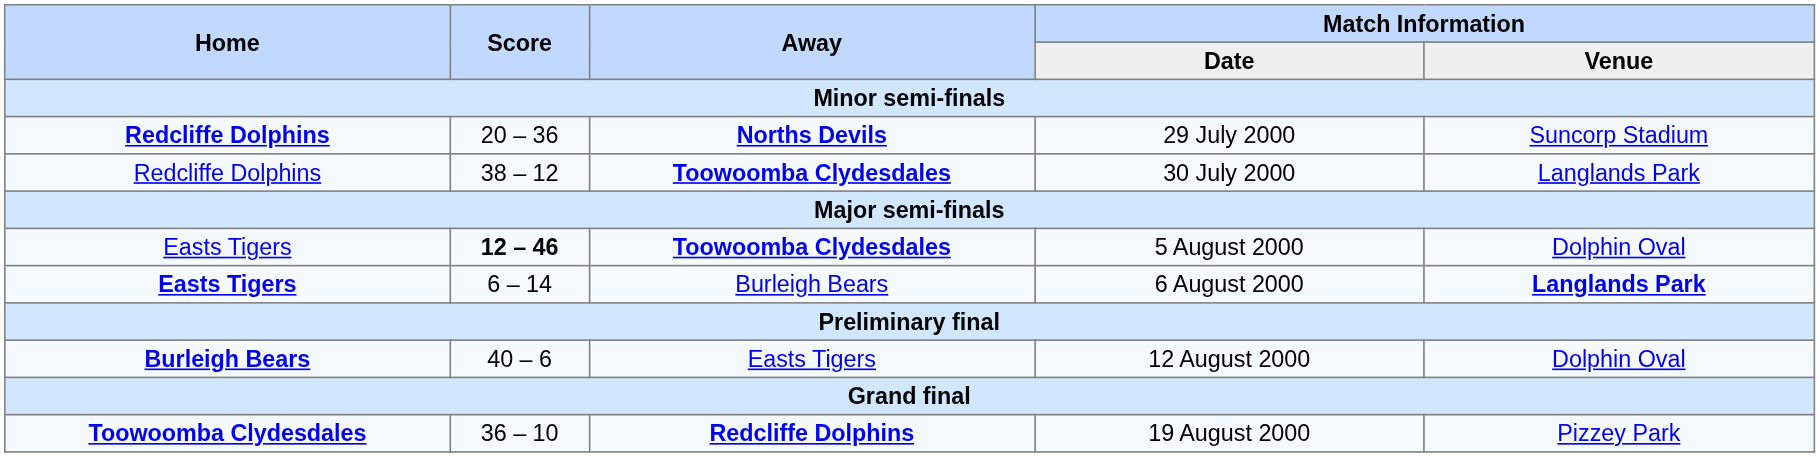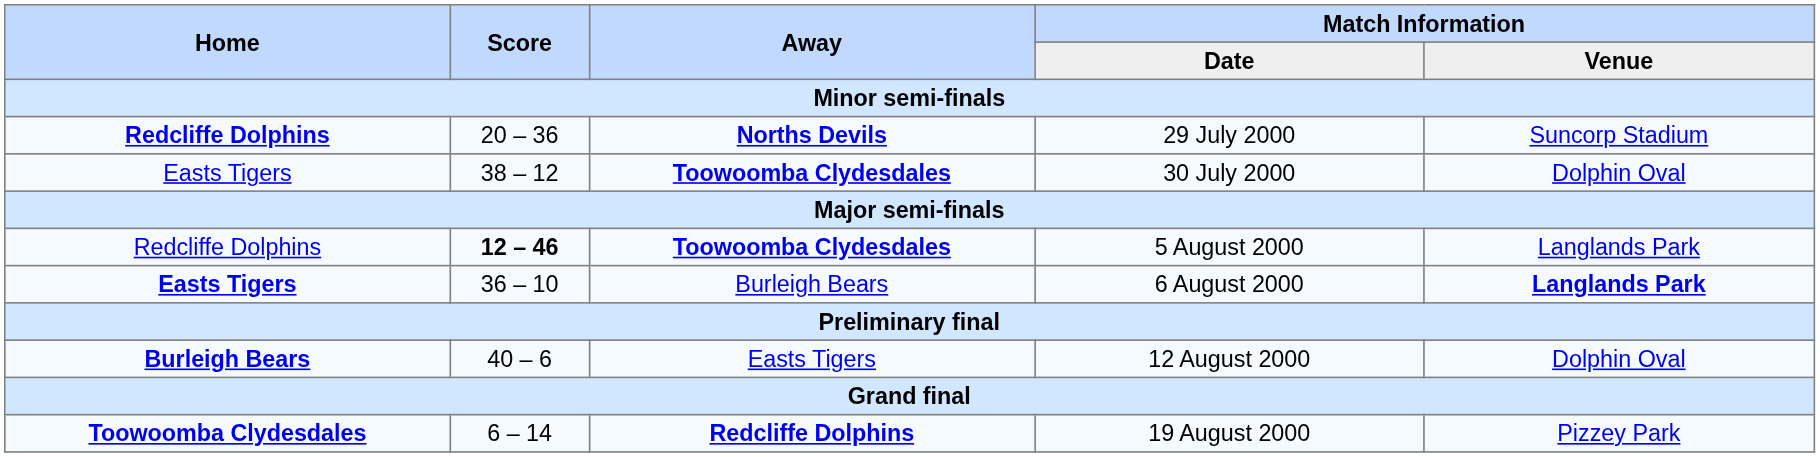30 July 2000 | Home: Redcliffe Dolphins -> Easts Tigers
30 July 2000 | Match Information / Venue: Langlands Park -> Dolphin Oval
5 August 2000 | Home: Easts Tigers -> Redcliffe Dolphins
5 August 2000 | Match Information / Venue: Dolphin Oval -> Langlands Park
6 August 2000 | Score: 6 – 14 -> 36 – 10
19 August 2000 | Score: 36 – 10 -> 6 – 14
